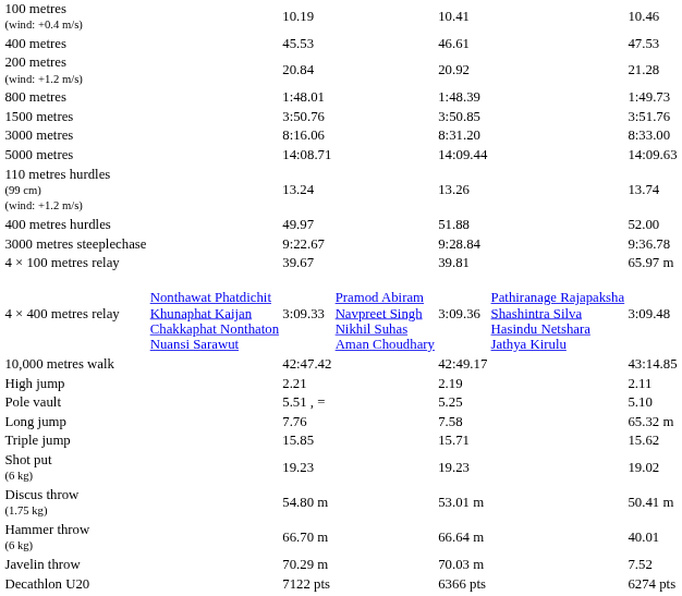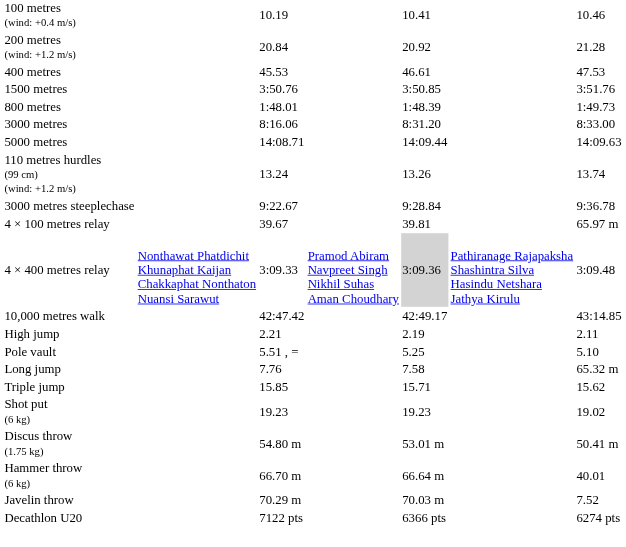rows swapped: 200 metres (wind: +1.2 m/s) <-> 400 metres
rows swapped: 800 metres <-> 1500 metres
- row: 400 metres hurdles | 49.97 | 51.88 | 52.00
4 × 400 metres relay | column 5: no background -> lightgrey background
